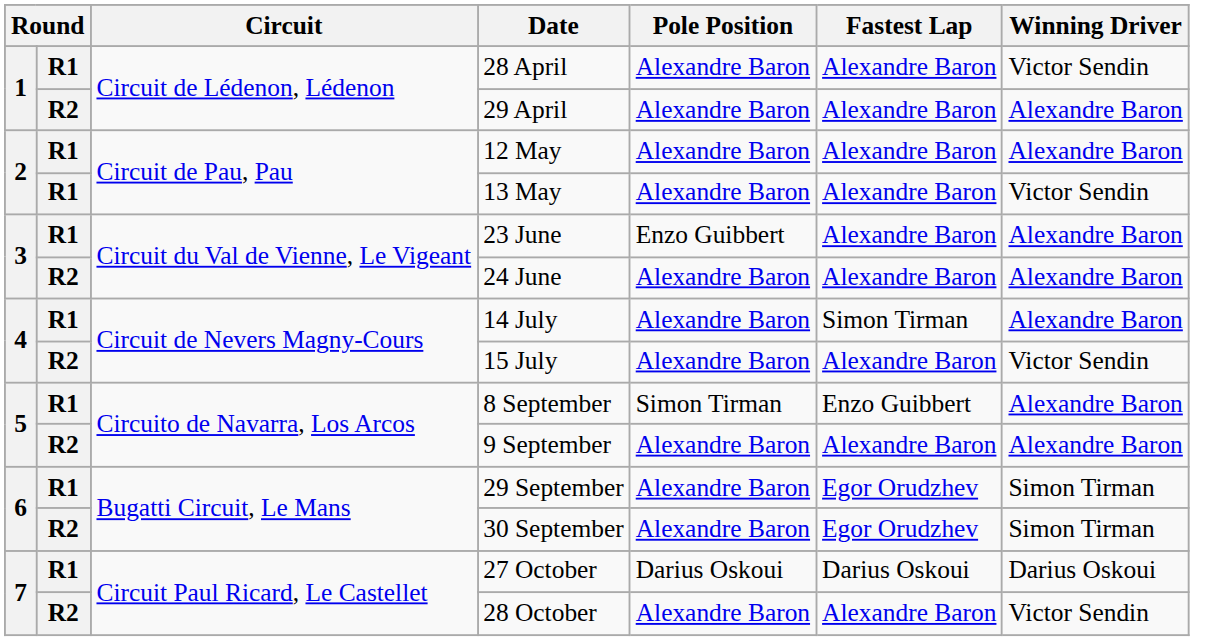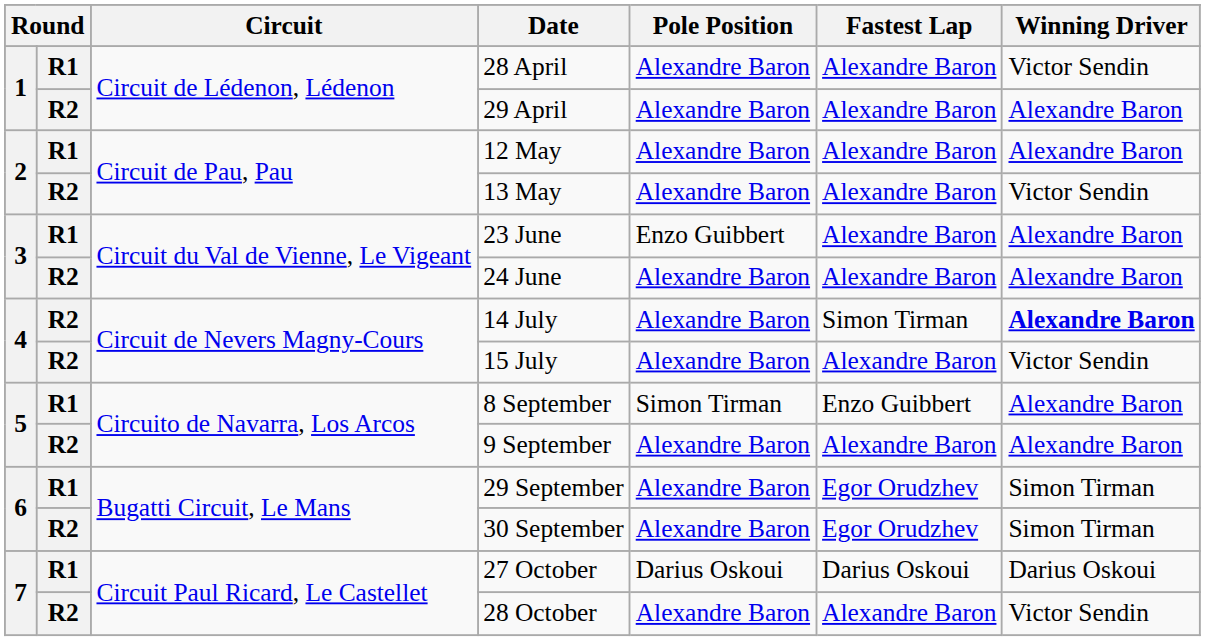13 May | column 2: R1 -> R2
14 July | column 2: R1 -> R2
14 July | Winning Driver: normal -> bold
